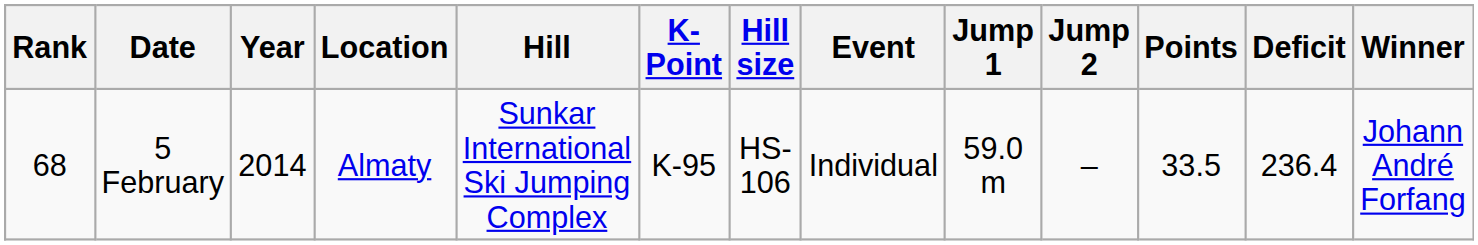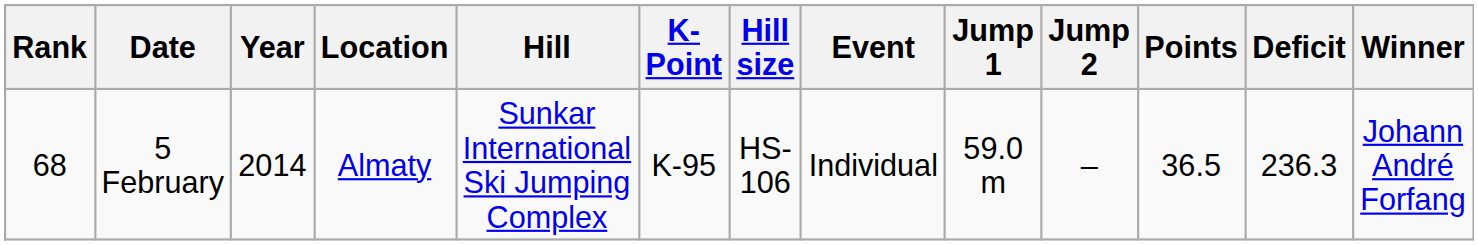5 February | Points: 33.5 -> 36.5
5 February | Deficit: 236.4 -> 236.3
